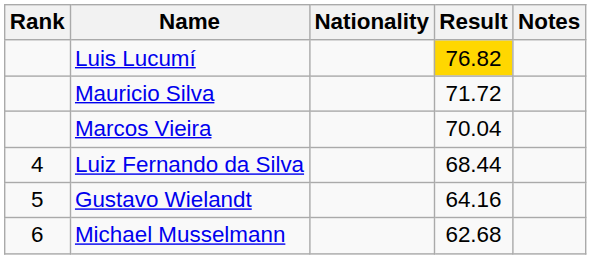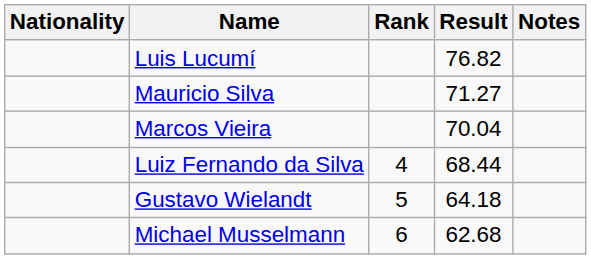columns swapped: Rank <-> Nationality
Luis Lucumí | Result: gold background -> no background
Mauricio Silva | Result: 71.72 -> 71.27
Gustavo Wielandt | Result: 64.16 -> 64.18
